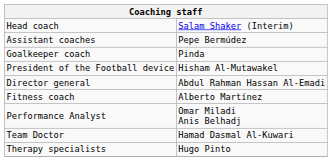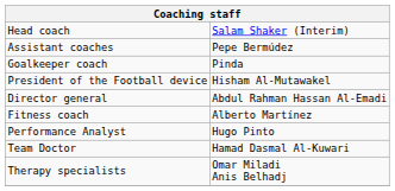Performance Analyst | column 2: Omar Miladi Anis Belhadj -> Hugo Pinto
Therapy specialists | column 2: Hugo Pinto -> Omar Miladi Anis Belhadj
